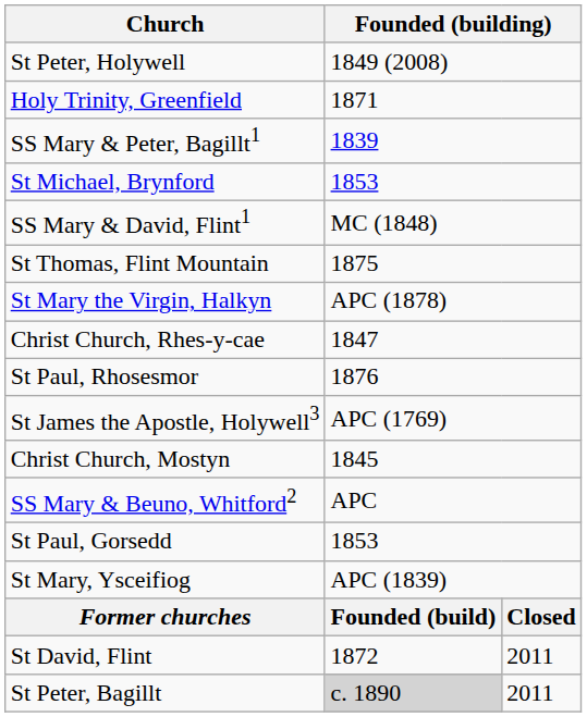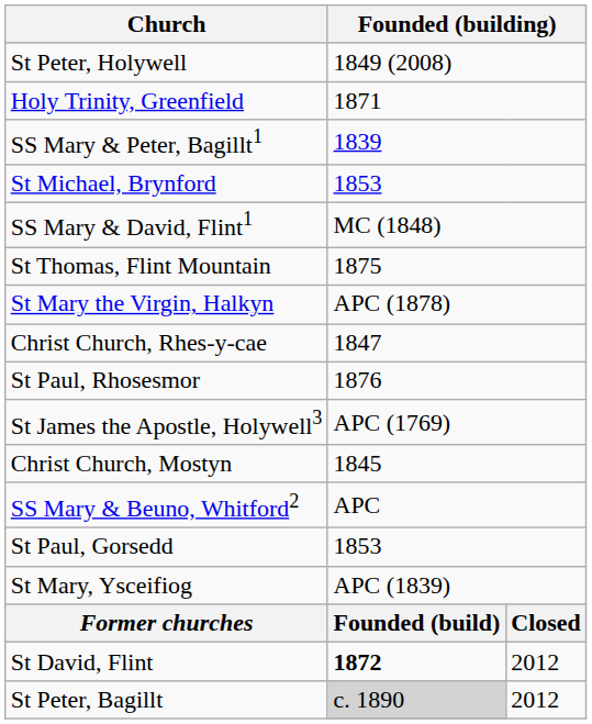St David, Flint | column 2: normal -> bold
St David, Flint | column 3: 2011 -> 2012
St Peter, Bagillt | column 3: 2011 -> 2012
